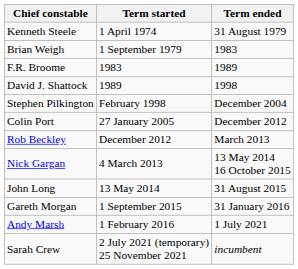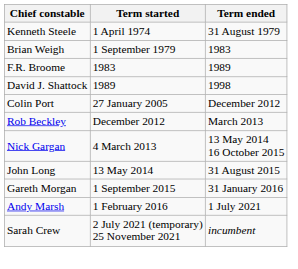- row: Stephen Pilkington | February 1998 | December 2004
